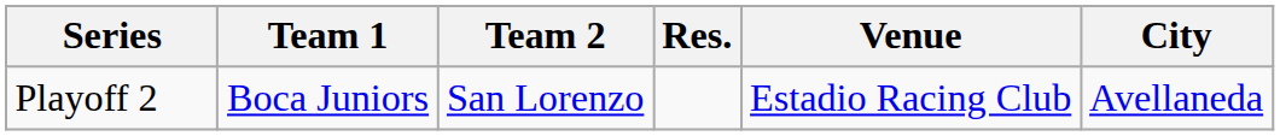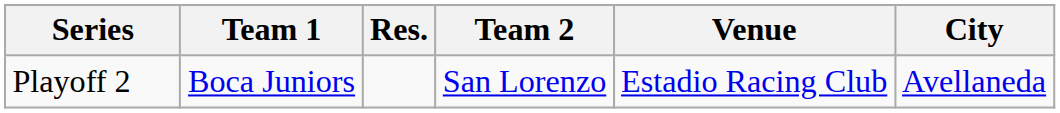columns swapped: Res. <-> Team 2
